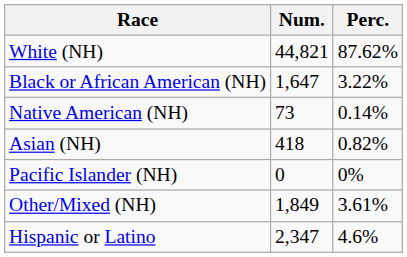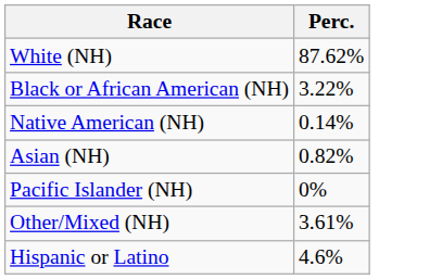- column: Num. | 44,821 | 1,647 | 73 | 418 | 0 | 1,849 | 2,347
